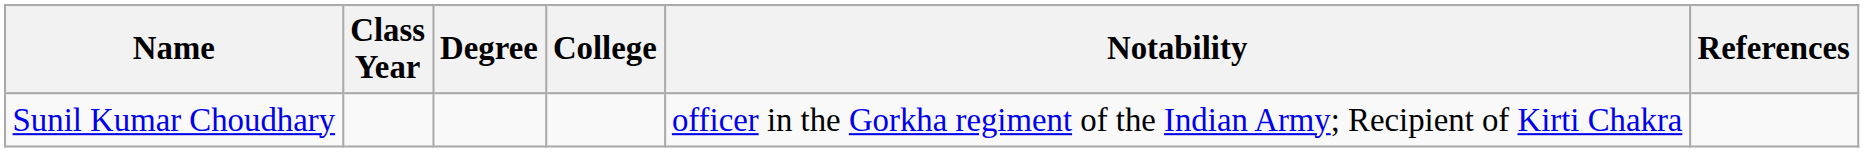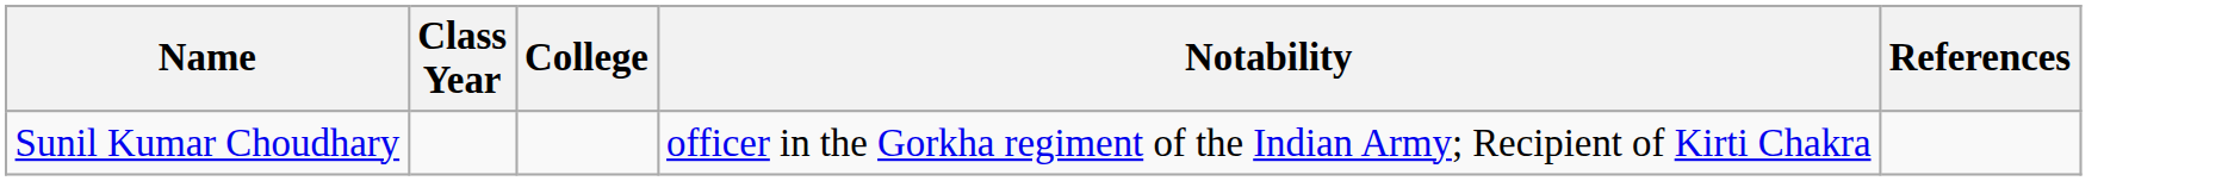- column: Degree
